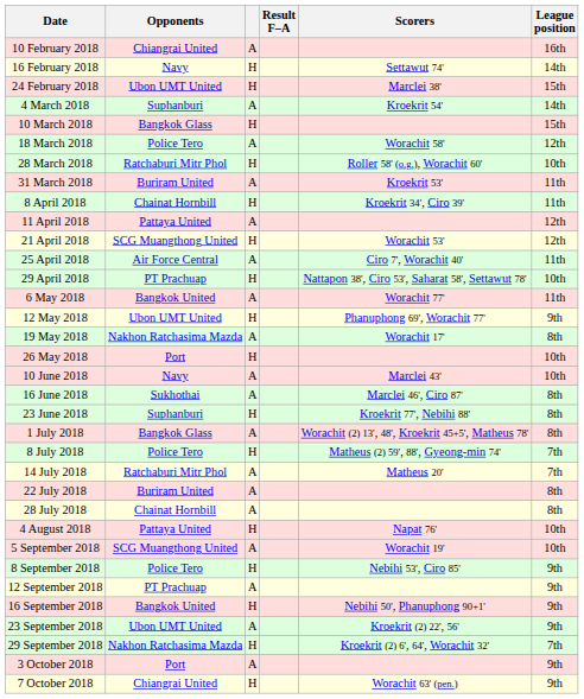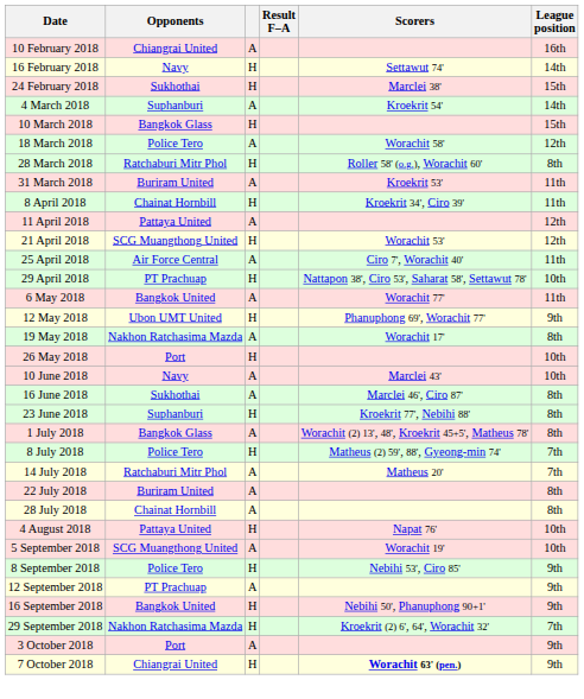24 February 2018 | Opponents: Ubon UMT United -> Sukhothai
28 March 2018 | League position: 10th -> 8th
- row: 23 September 2018 | Ubon UMT United | A | Kroekrit (2) 22', 56' | 9th
7 October 2018 | Scorers: normal -> bold
